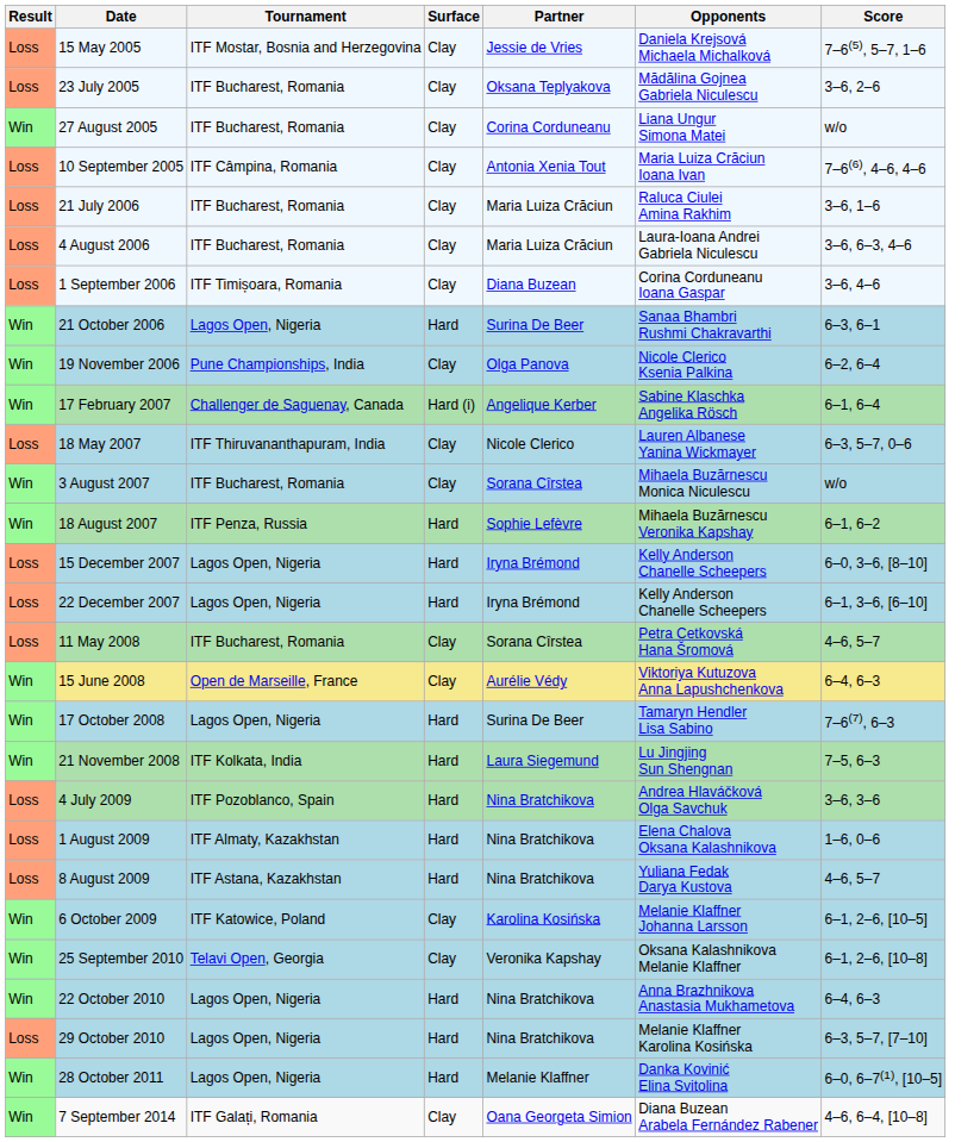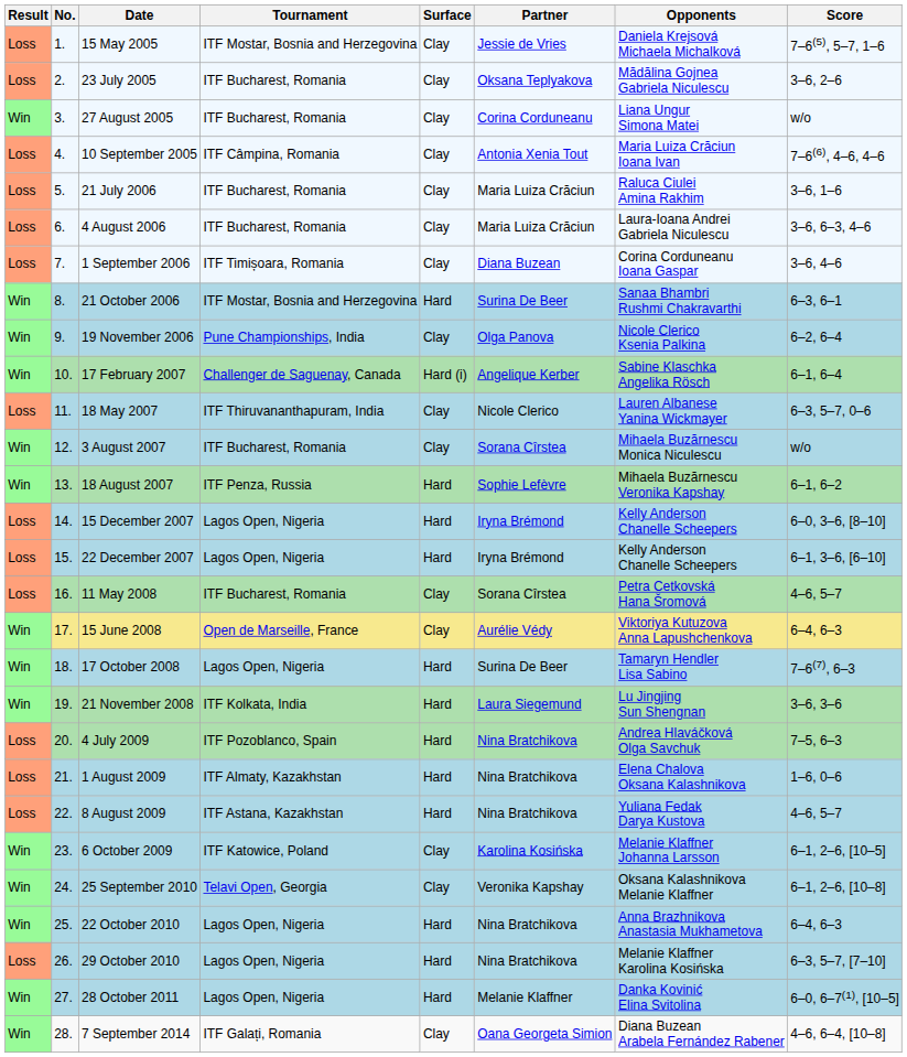+ column: No. | 1. | 2. | 3. | 4. | 5. | 6. | 7. | 8. | 9. | 10. | 11. | 12. | 13. | 14. | 15. | 16. | 17. | 18. | 19. | 20. | 21. | 22. | 23. | 24. | 25. | 26. | 27. | 28.
21 October 2006 | Tournament: Lagos Open, Nigeria -> ITF Mostar, Bosnia and Herzegovina
21 November 2008 | Score: 7–5, 6–3 -> 3–6, 3–6
4 July 2009 | Score: 3–6, 3–6 -> 7–5, 6–3
